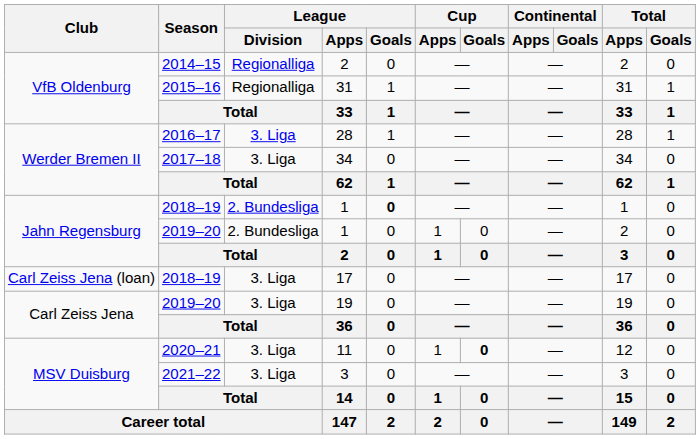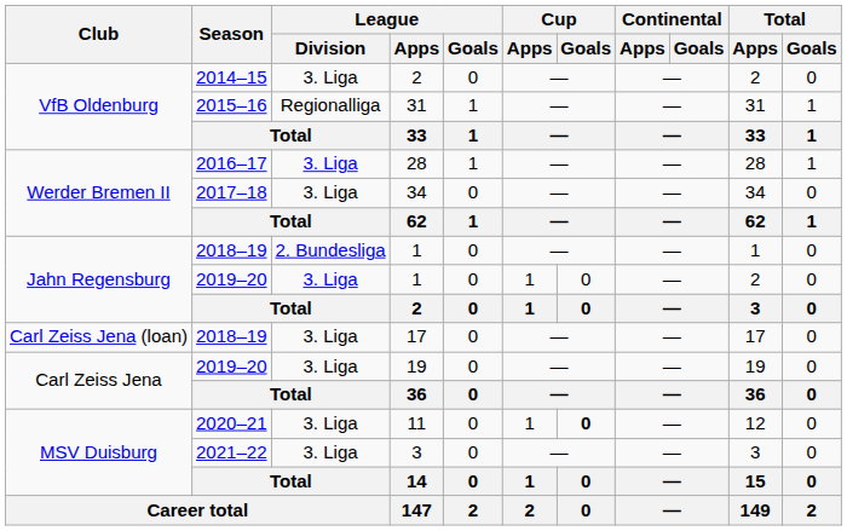2014–15 / 2 | League / Division: Regionalliga -> 3. Liga
2018–19 / 1 | League / Goals: bold -> normal
2019–20 / 1 | League / Division: 2. Bundesliga -> 3. Liga
